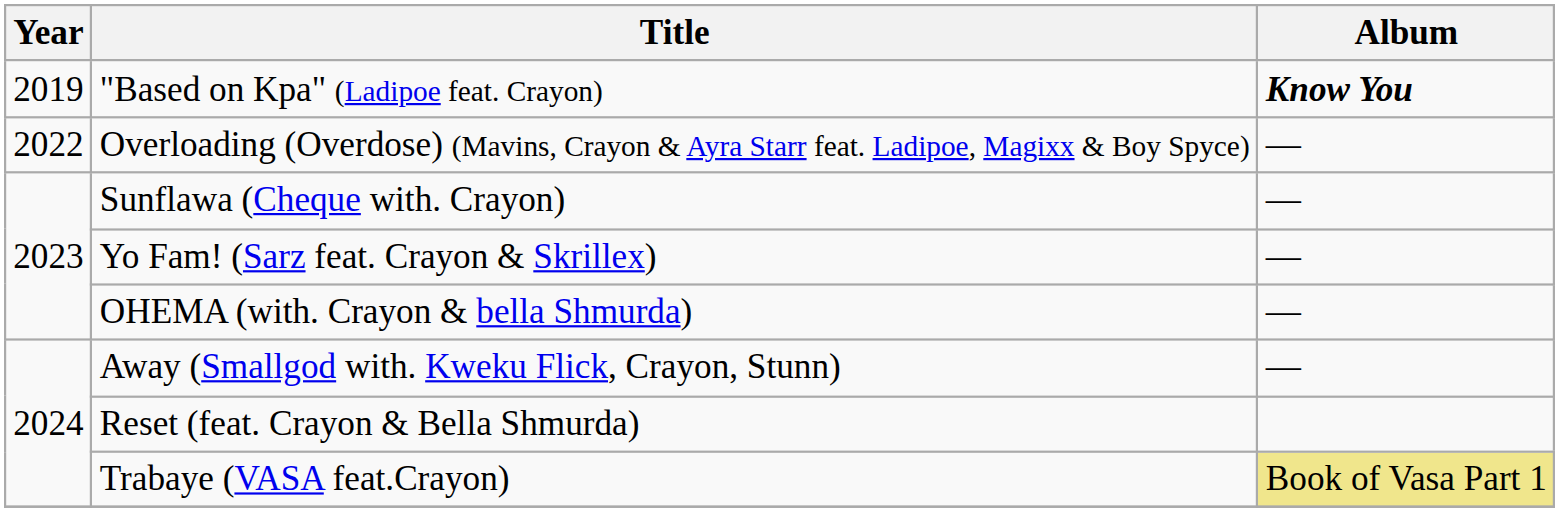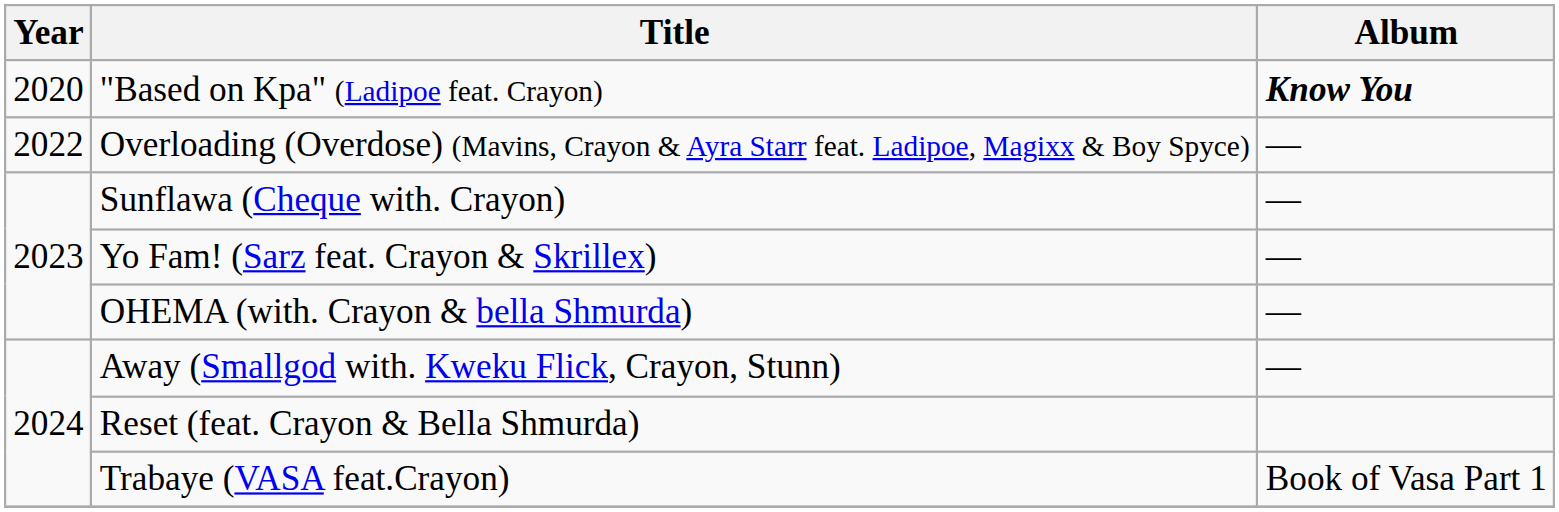"Based on Kpa" (Ladipoe feat. Crayon) | Year: 2019 -> 2020
Trabaye (VASA feat.Crayon) | Album: khaki background -> no background
